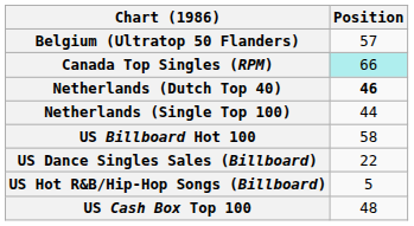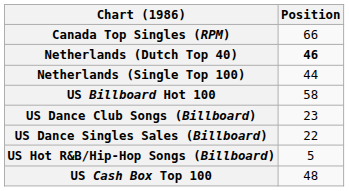- row: Belgium (Ultratop 50 Flanders) | 57
Canada Top Singles (RPM) | Position: paleturquoise background -> no background
+ row: US Dance Club Songs (Billboard) | 23
